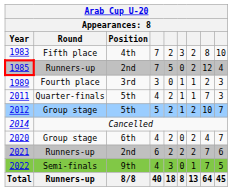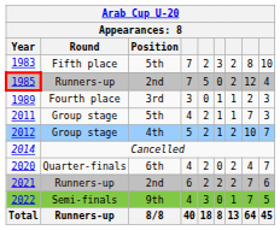1983 | Position: 4th -> 5th
2011 | Round: Quarter-finals -> Group stage
2012 | Position: 5th -> 4th
2020 | Round: Group stage -> Quarter-finals
